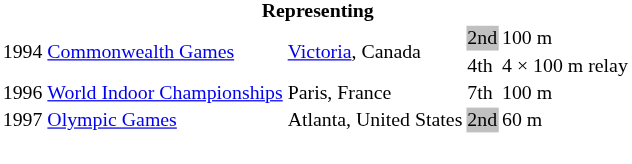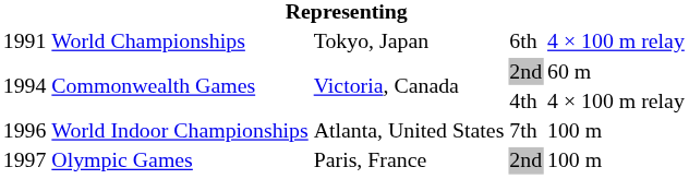+ row: 1991 | World Championships | Tokyo, Japan | 6th | 4 × 100 m relay
1994 / 2nd | column 5: 100 m -> 60 m
1996 | column 3: Paris, France -> Atlanta, United States
1997 | column 3: Atlanta, United States -> Paris, France
1997 | column 5: 60 m -> 100 m
